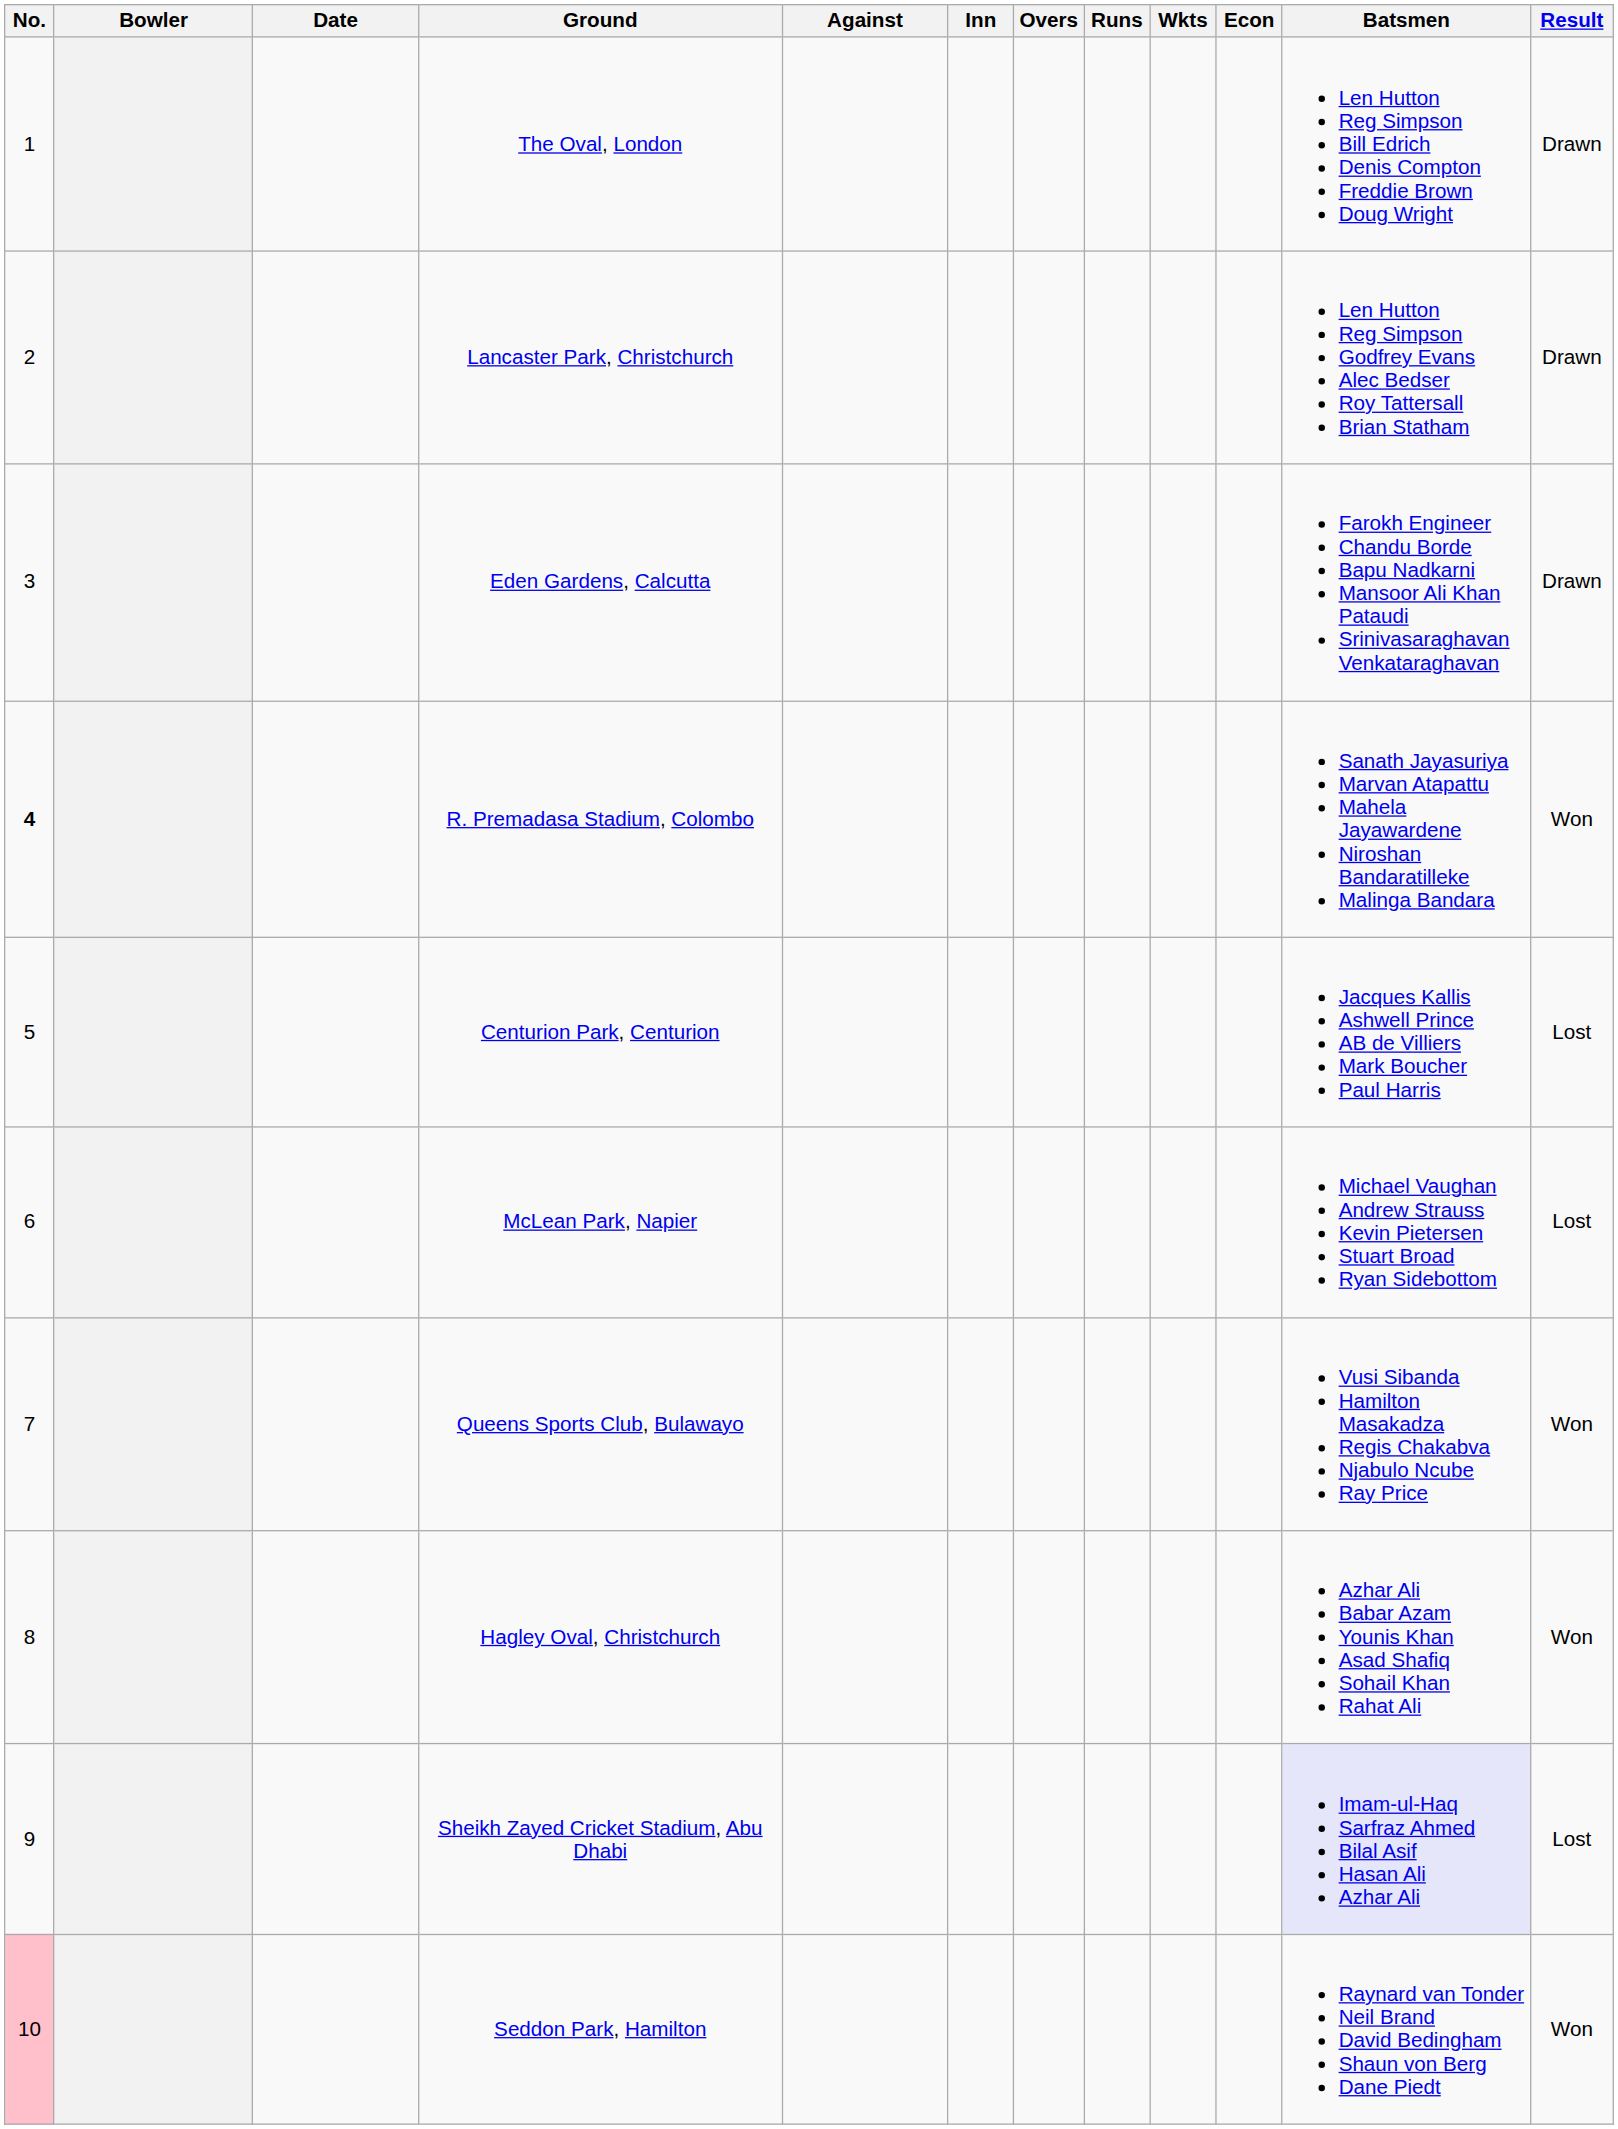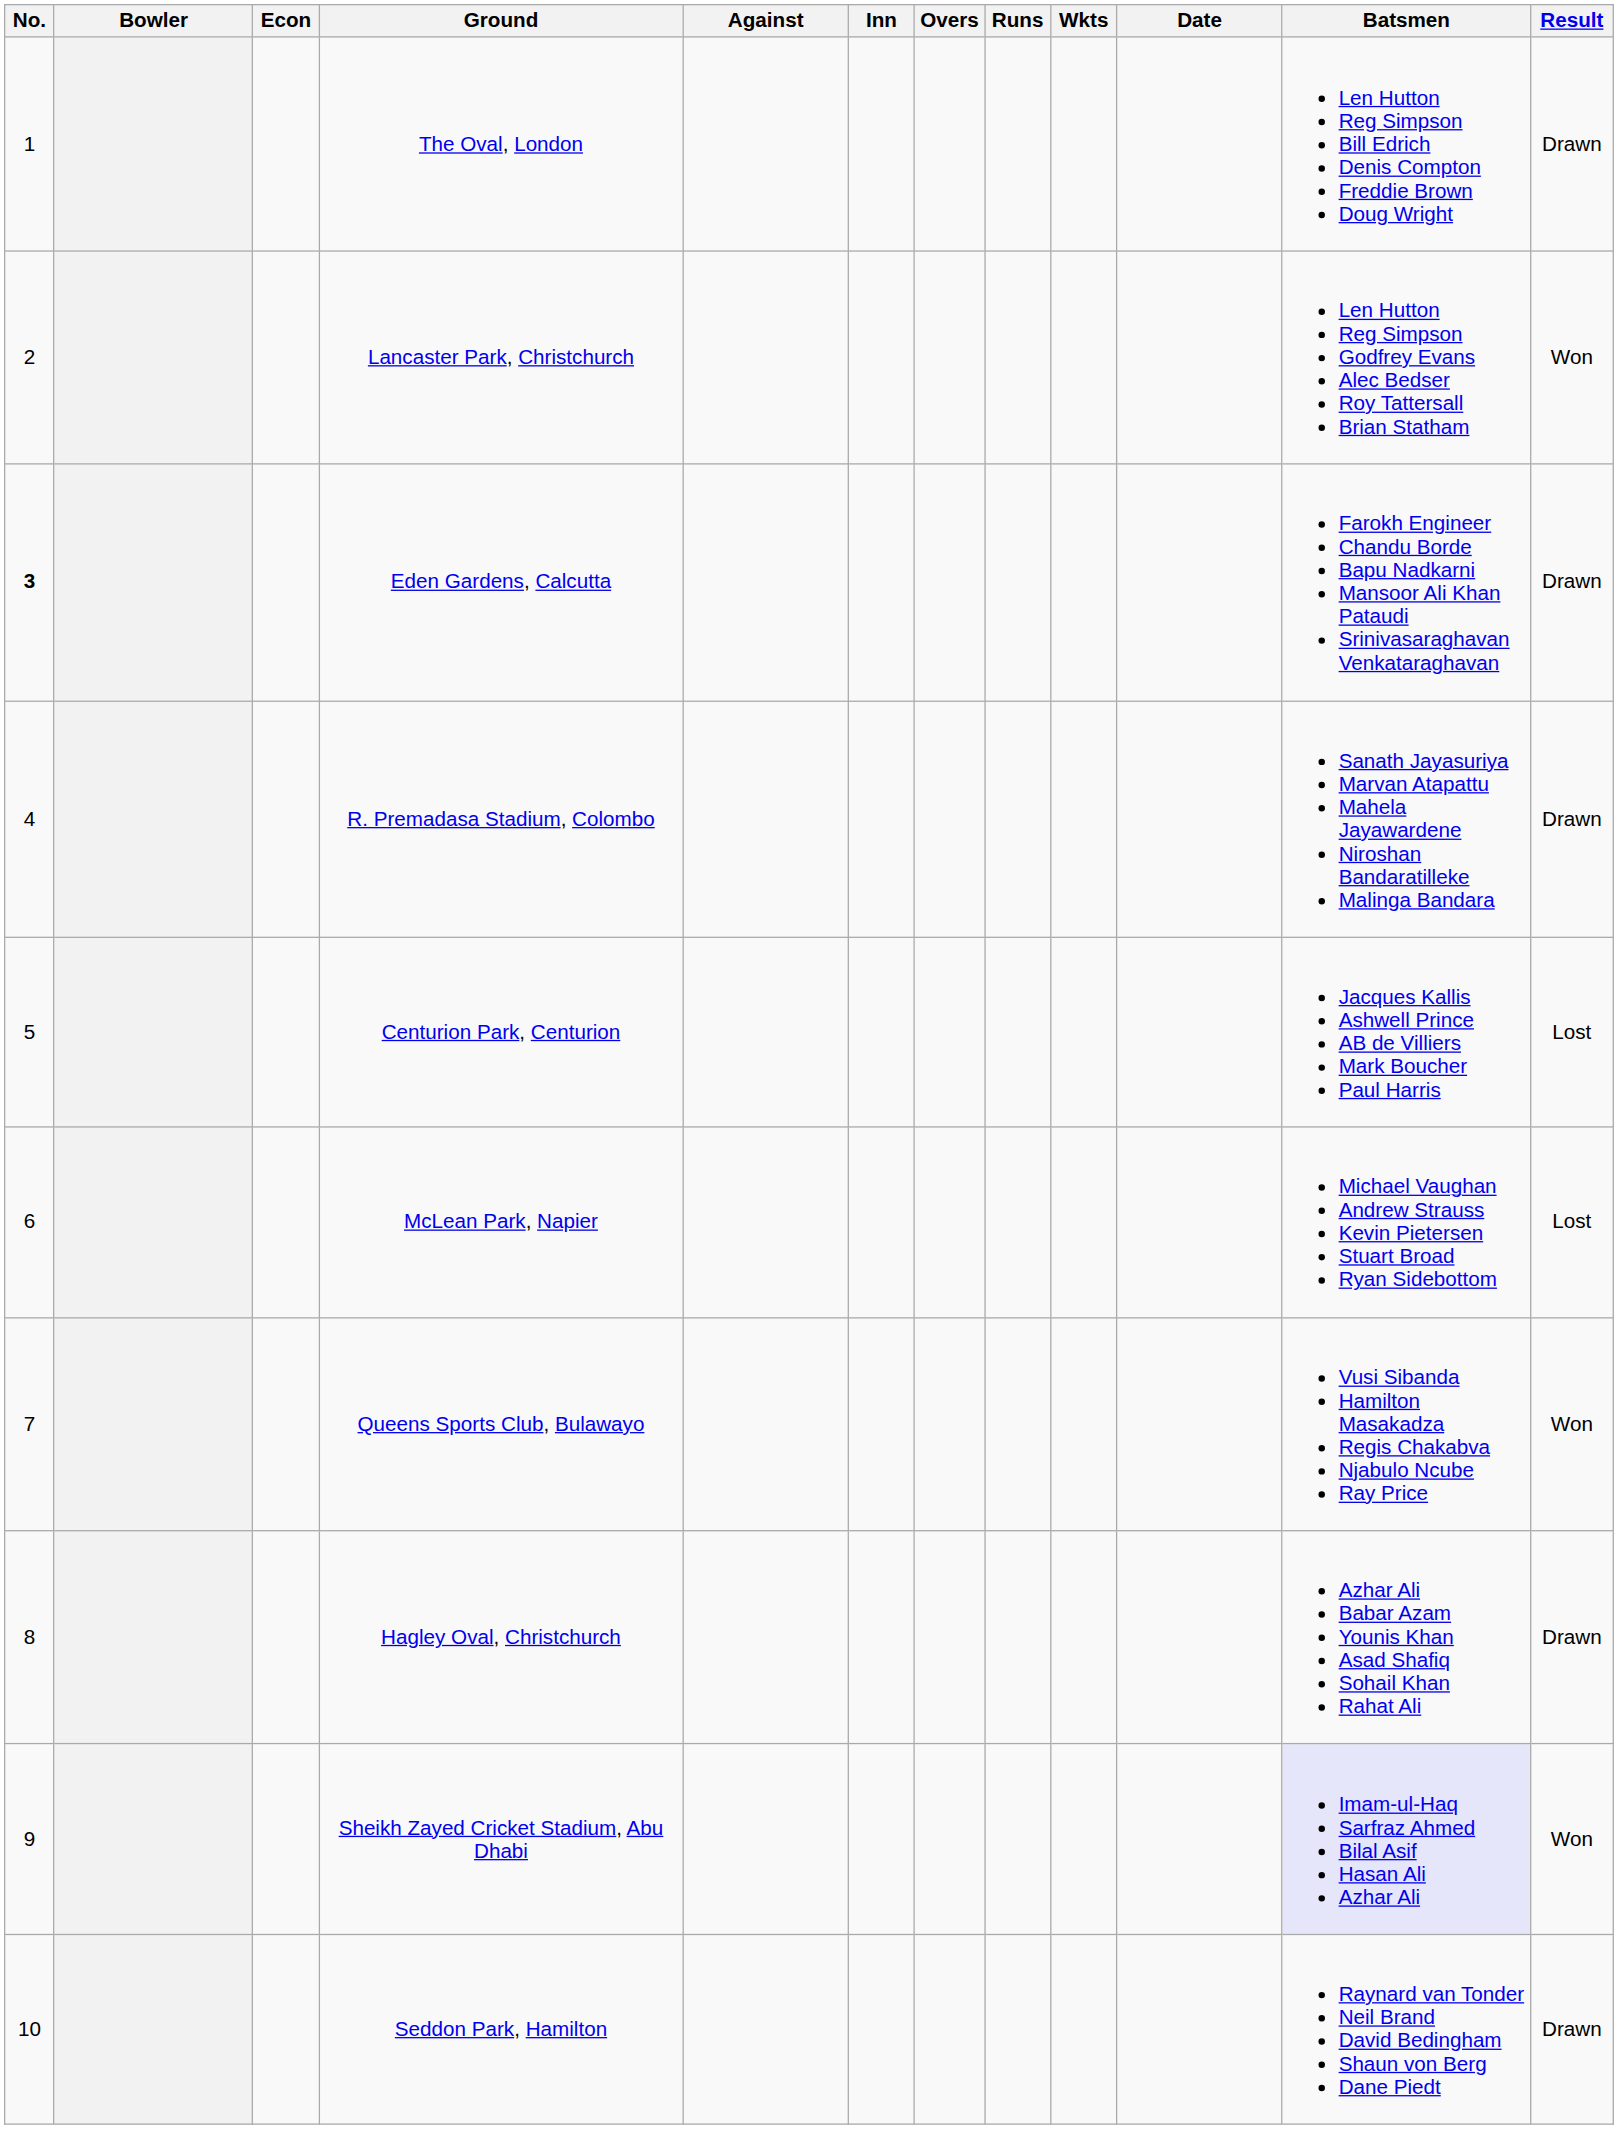columns swapped: Date <-> Econ
Lancaster Park, Christchurch | Result: Drawn -> Won
Eden Gardens, Calcutta | No.: normal -> bold
R. Premadasa Stadium, Colombo | No.: bold -> normal
R. Premadasa Stadium, Colombo | Result: Won -> Drawn
Hagley Oval, Christchurch | Result: Won -> Drawn
Sheikh Zayed Cricket Stadium, Abu Dhabi | Result: Lost -> Won
Seddon Park, Hamilton | No.: pink background -> no background
Seddon Park, Hamilton | Result: Won -> Drawn
